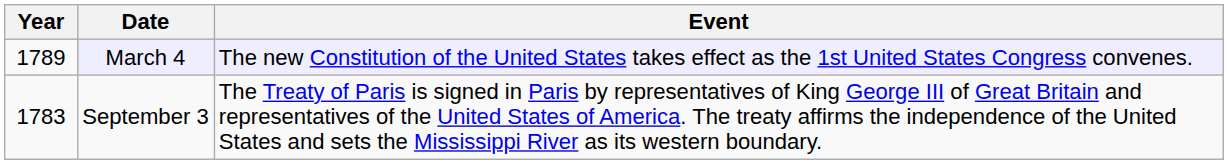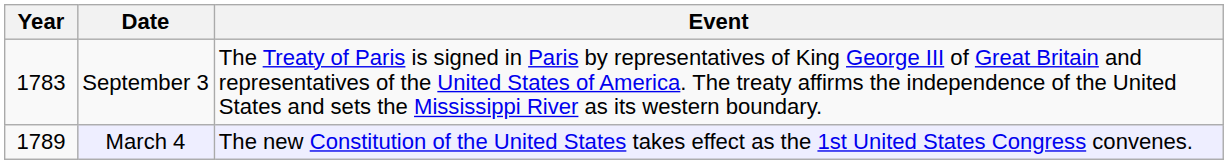rows swapped: March 4 <-> September 3
